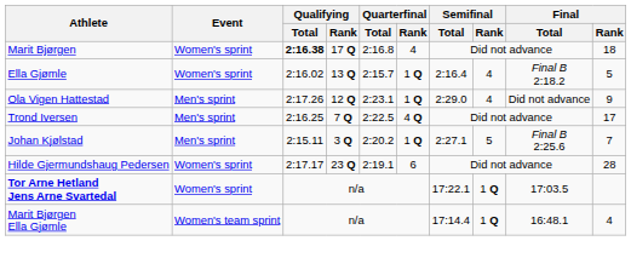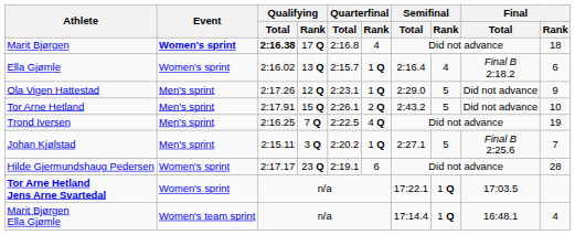Marit Bjørgen | Event: normal -> bold
Ella Gjømle | Final / Rank: 5 -> 6
Ola Vigen Hattestad | Semifinal / Rank: 4 -> 5
+ row: Tor Arne Hetland | Men's sprint | 2:17.91 | 15 Q | 2:26.1 | 2 Q | 2:43.2 | 5 | Did not advance | 10
Trond Iversen | Final / Rank: 17 -> 19
